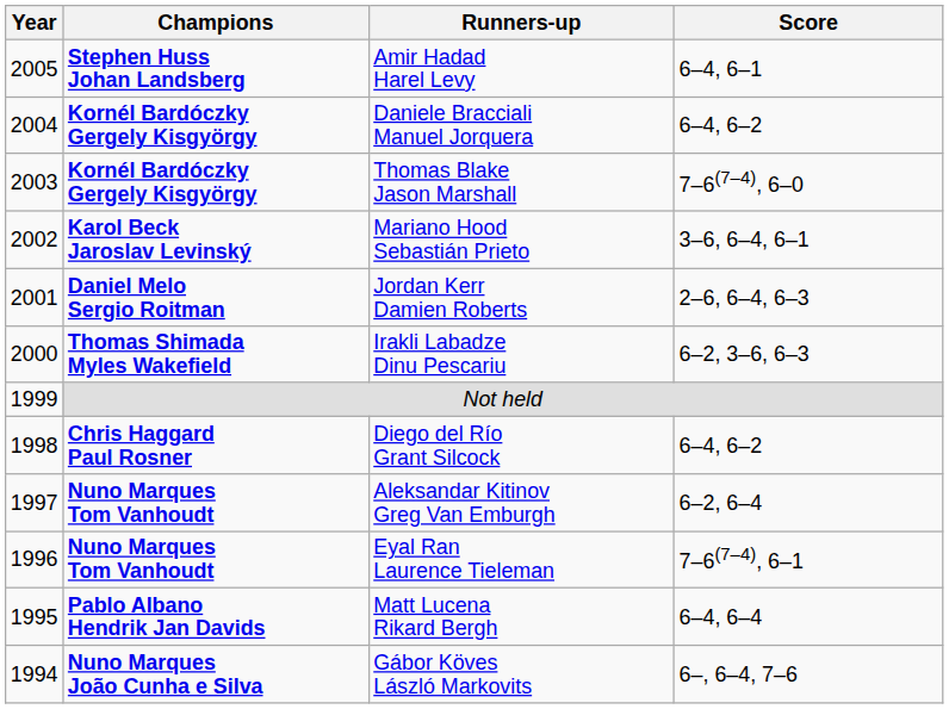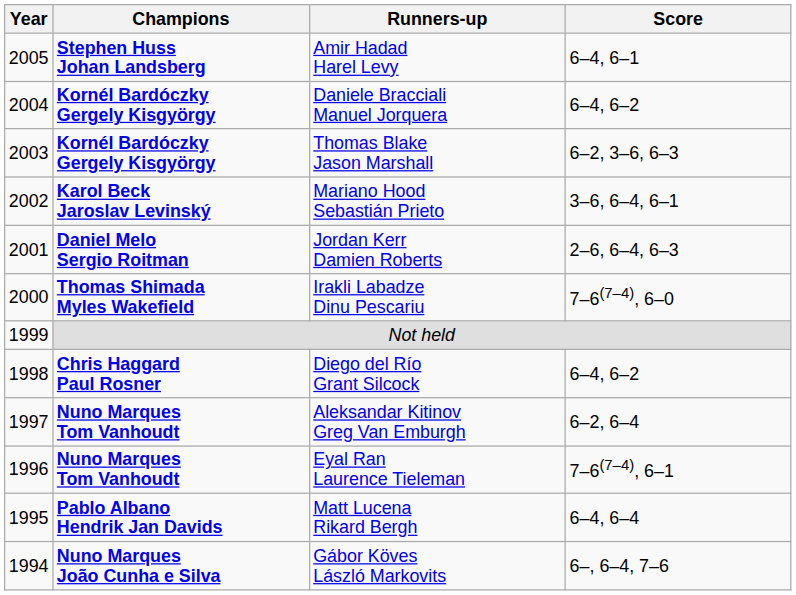Thomas Blake Jason Marshall | Score: 7–6(7–4), 6–0 -> 6–2, 3–6, 6–3
Irakli Labadze Dinu Pescariu | Score: 6–2, 3–6, 6–3 -> 7–6(7–4), 6–0
